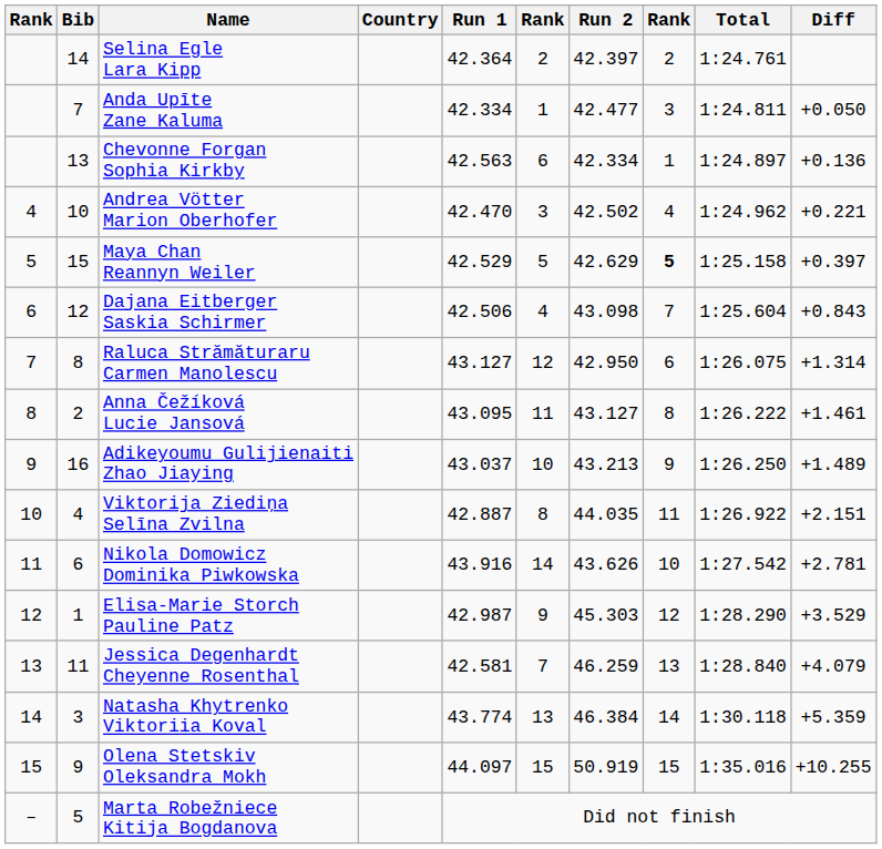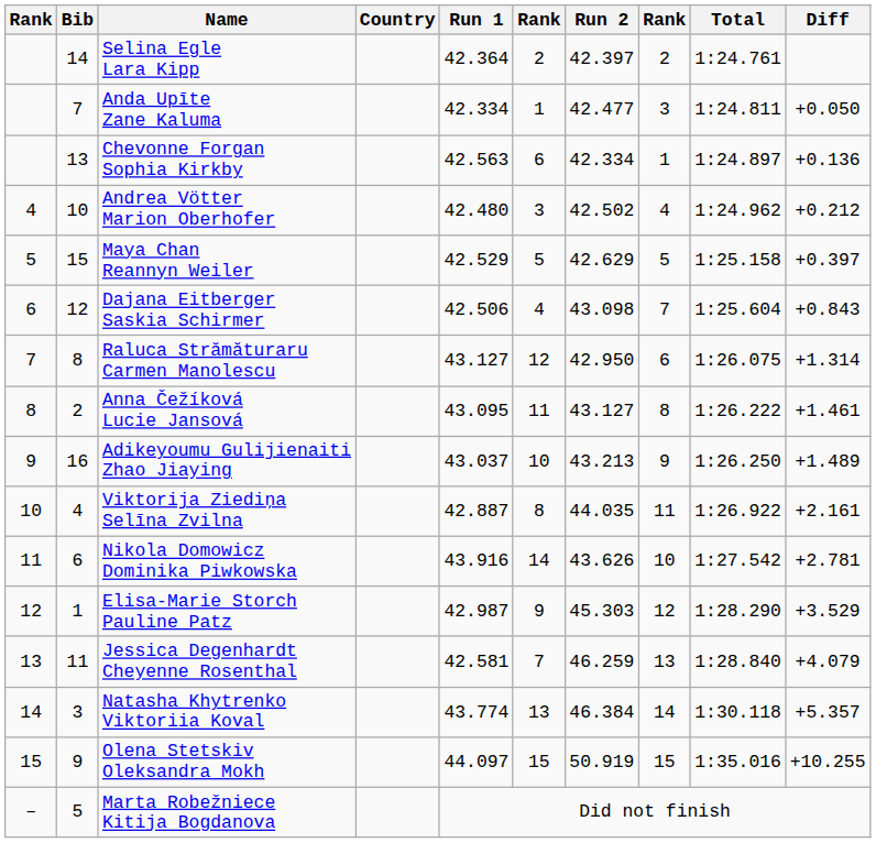Andrea Vötter Marion Oberhofer | Run 1: 42.470 -> 42.480
Andrea Vötter Marion Oberhofer | Diff: +0.221 -> +0.212
Maya Chan Reannyn Weiler | column 8: bold -> normal
Viktorija Ziediņa Selīna Zvilna | Diff: +2.151 -> +2.161
Natasha Khytrenko Viktoriia Koval | Diff: +5.359 -> +5.357
